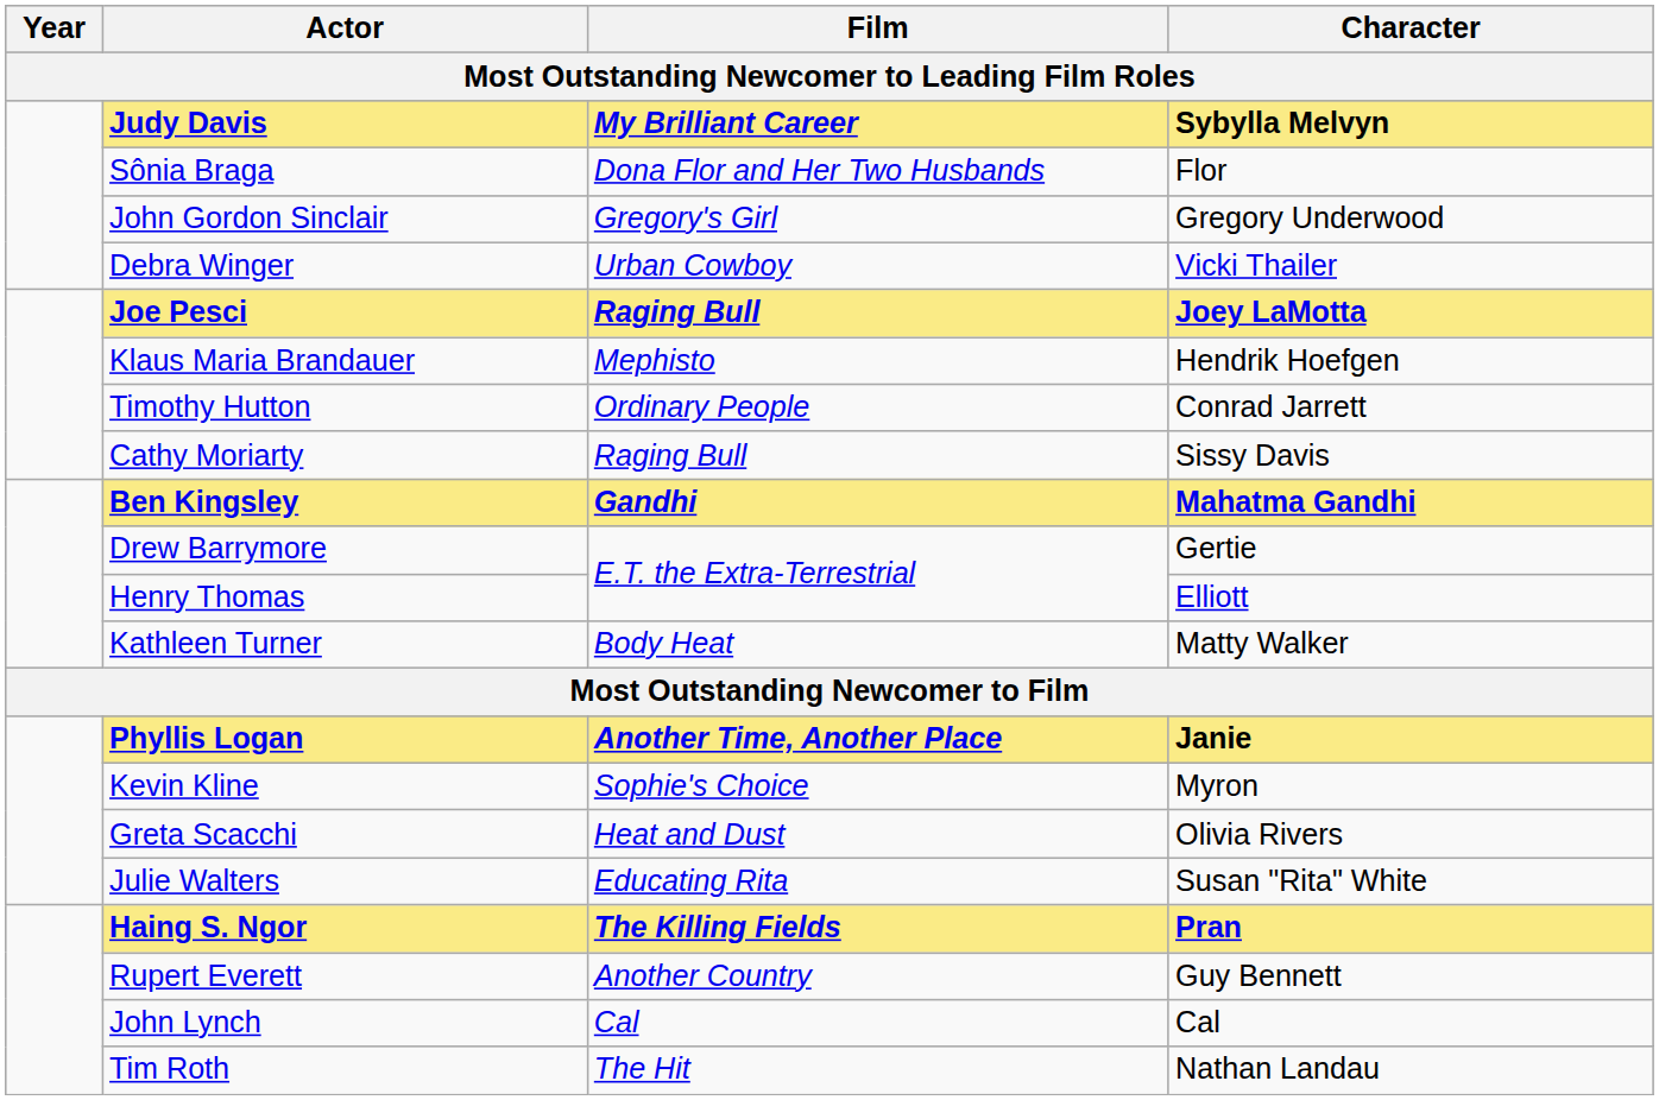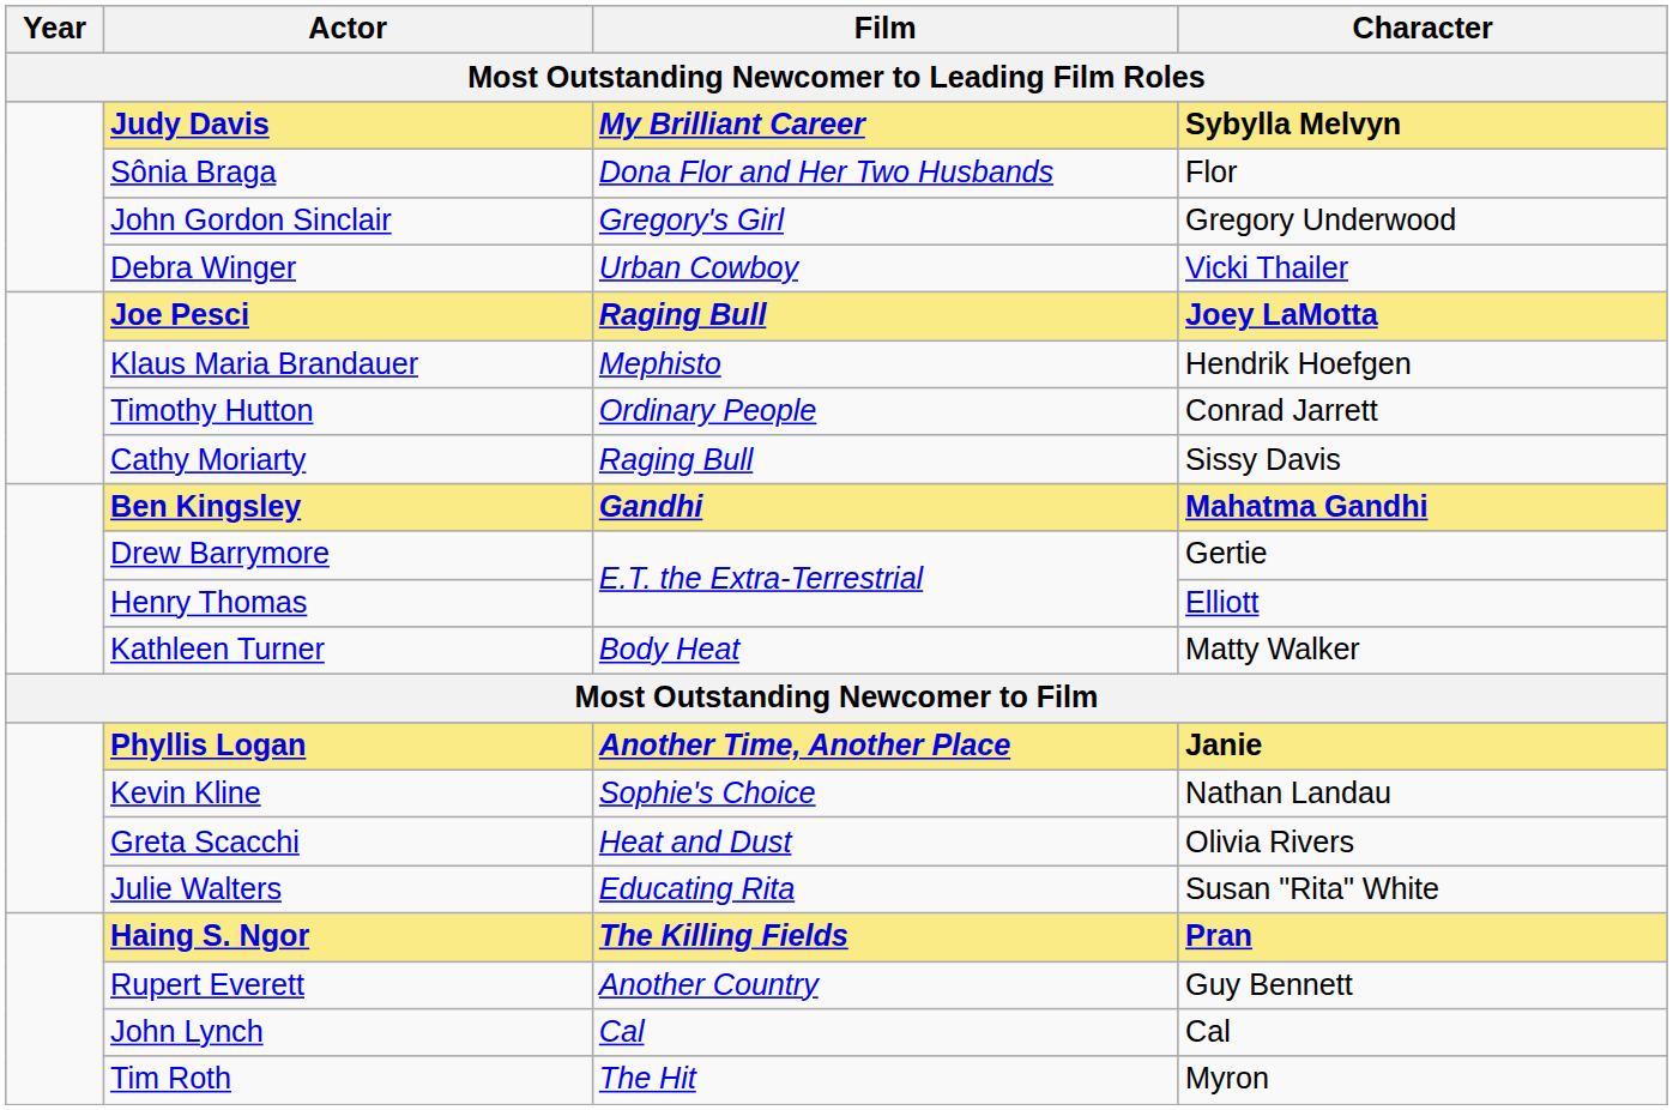Kevin Kline | Character: Myron -> Nathan Landau
Tim Roth | Character: Nathan Landau -> Myron
